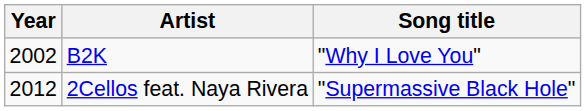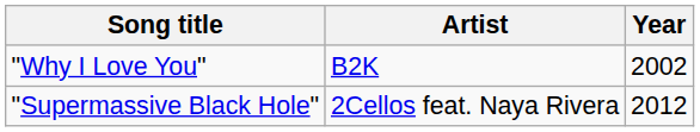columns swapped: Year <-> Song title
